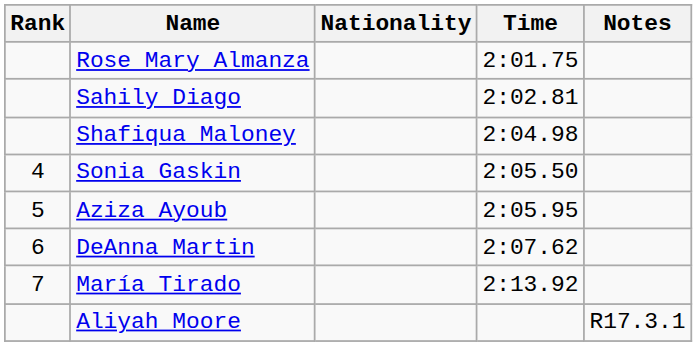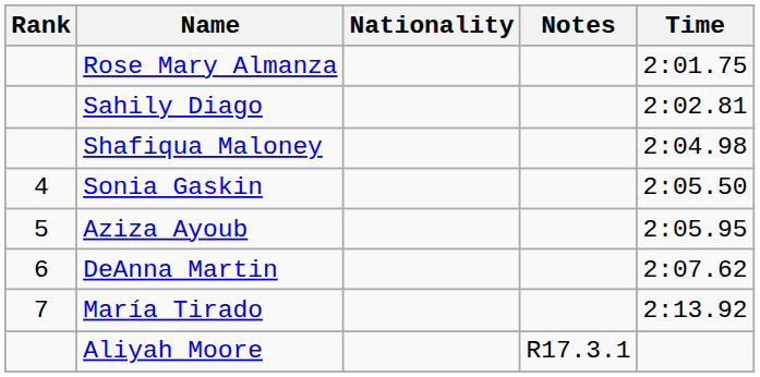columns swapped: Time <-> Notes
